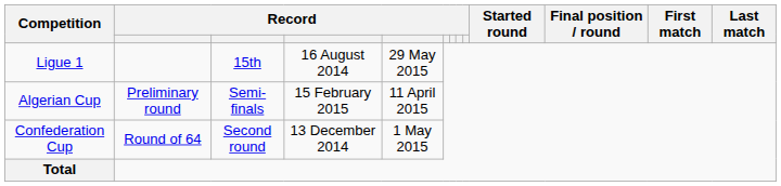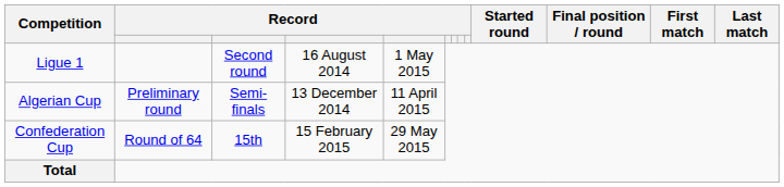Ligue 1 | column 3: 15th -> Second round
Ligue 1 | column 5: 29 May 2015 -> 1 May 2015
Algerian Cup | column 4: 15 February 2015 -> 13 December 2014
Confederation Cup | column 3: Second round -> 15th
Confederation Cup | column 4: 13 December 2014 -> 15 February 2015
Confederation Cup | column 5: 1 May 2015 -> 29 May 2015
